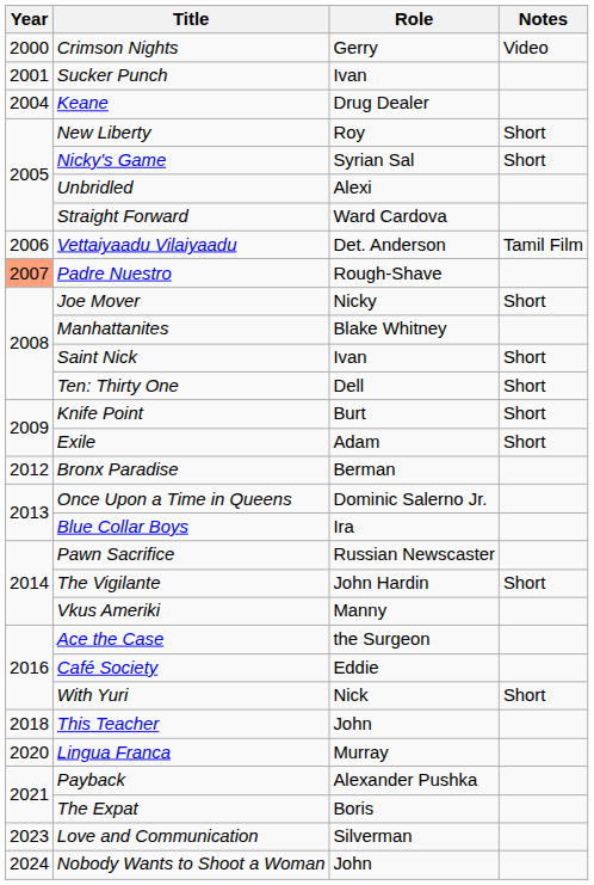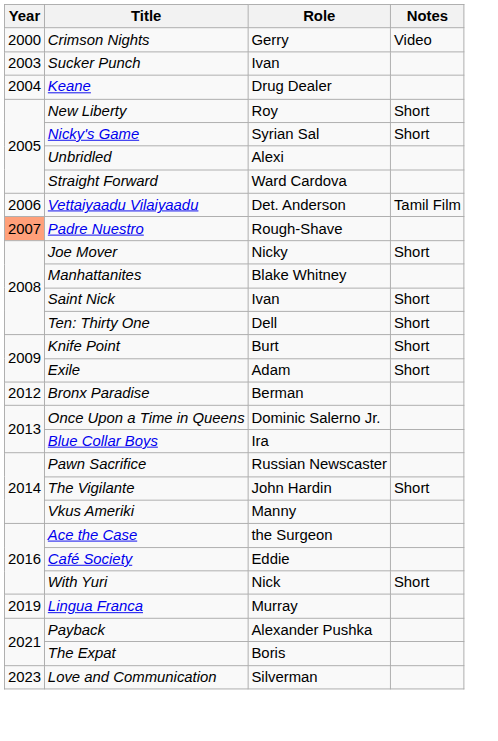Sucker Punch | Year: 2001 -> 2003
- row: 2018 | This Teacher | John
Lingua Franca | Year: 2020 -> 2019
- row: 2024 | Nobody Wants to Shoot a Woman | John
